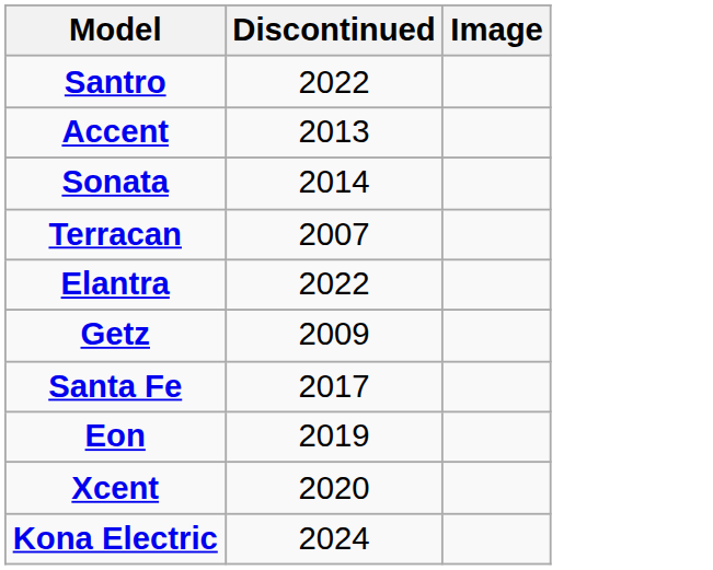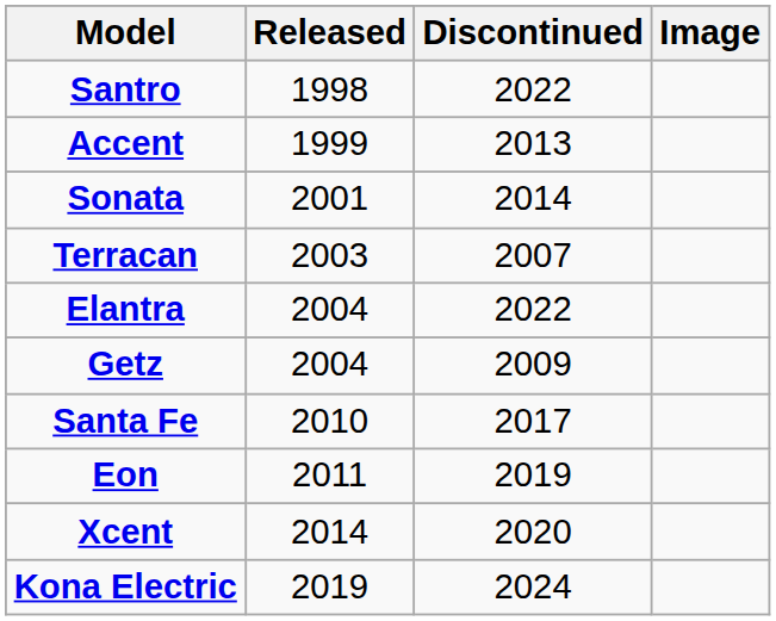+ column: Released | 1998 | 1999 | 2001 | 2003 | 2004 | 2004 | 2010 | 2011 | 2014 | 2019
